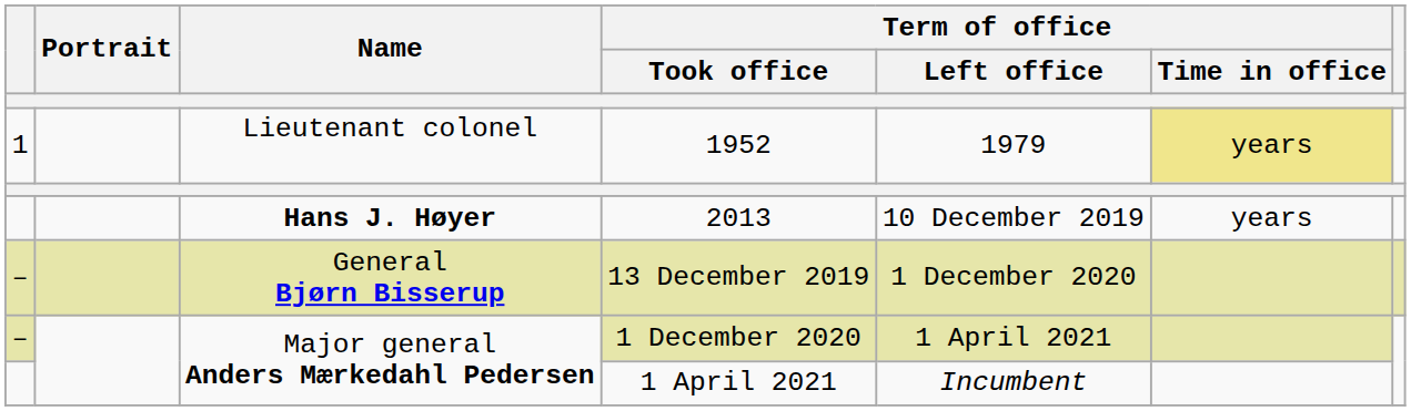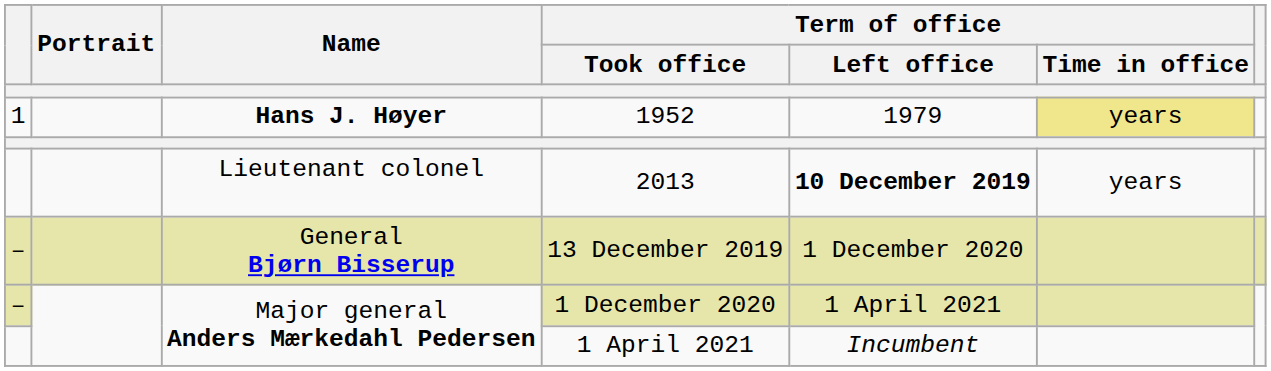1952 | Name: Lieutenant colonel -> Hans J. Høyer
2013 | Name: Hans J. Høyer -> Lieutenant colonel
2013 | Term of office / Left office: normal -> bold
